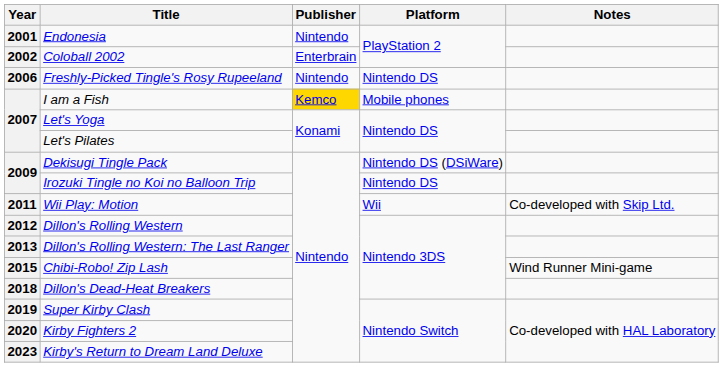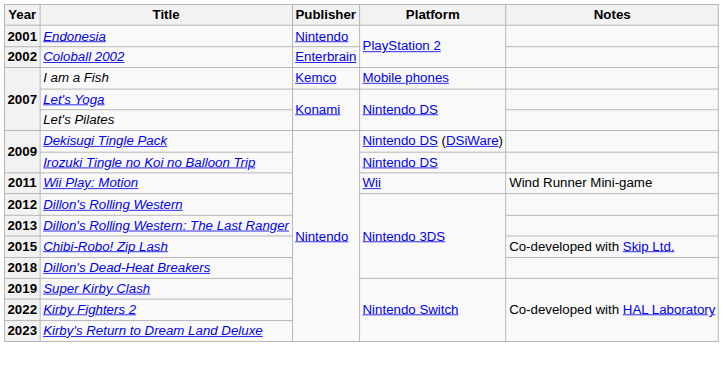- row: 2006 | Freshly-Picked Tingle's Rosy Rupeeland | Nintendo | Nintendo DS
I am a Fish | Publisher: gold background -> no background
Wii Play: Motion | Notes: Co-developed with Skip Ltd. -> Wind Runner Mini-game
Chibi-Robo! Zip Lash | Notes: Wind Runner Mini-game -> Co-developed with Skip Ltd.
Kirby Fighters 2 | Year: 2020 -> 2022
